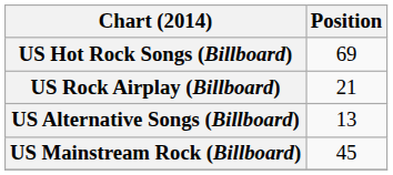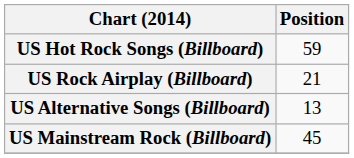US Hot Rock Songs (Billboard) | Position: 69 -> 59
